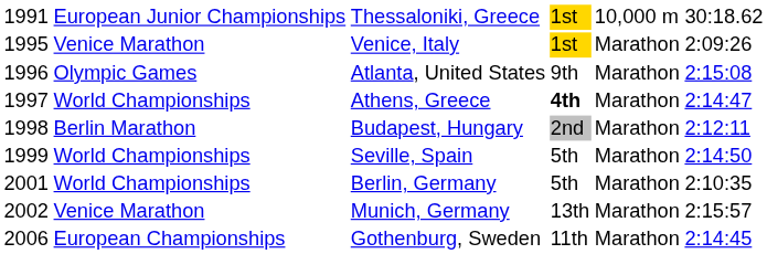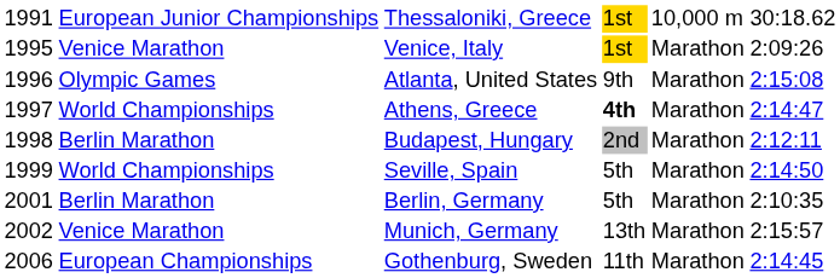Berlin, Germany | column 2: World Championships -> Berlin Marathon
